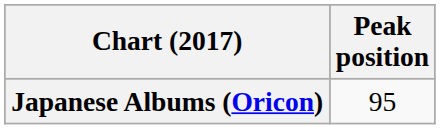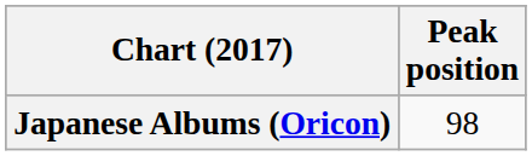Japanese Albums (Oricon) | Peak position: 95 -> 98
